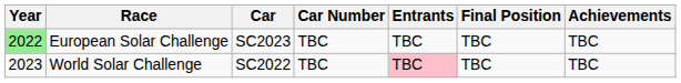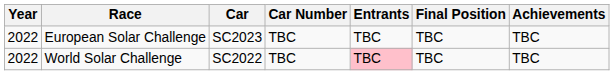European Solar Challenge | Year: lightgreen background -> no background
World Solar Challenge | Year: 2023 -> 2022
